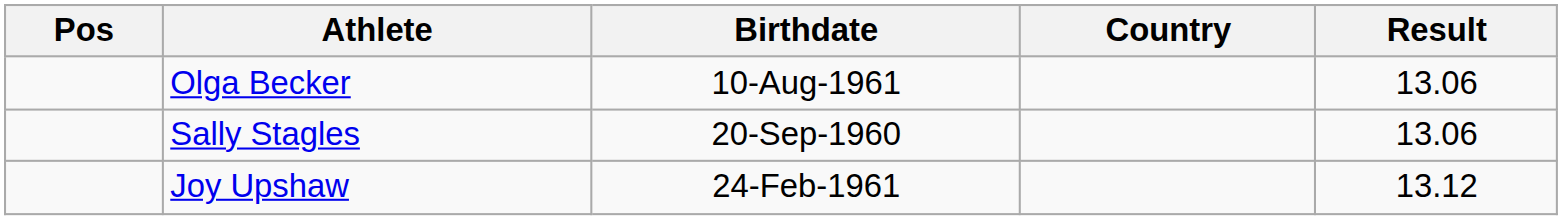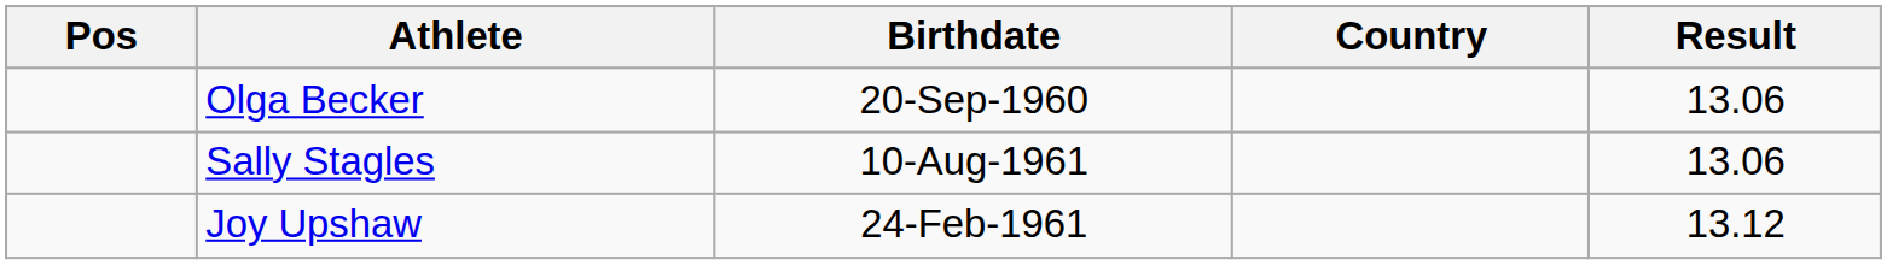Olga Becker | Birthdate: 10-Aug-1961 -> 20-Sep-1960
Sally Stagles | Birthdate: 20-Sep-1960 -> 10-Aug-1961
